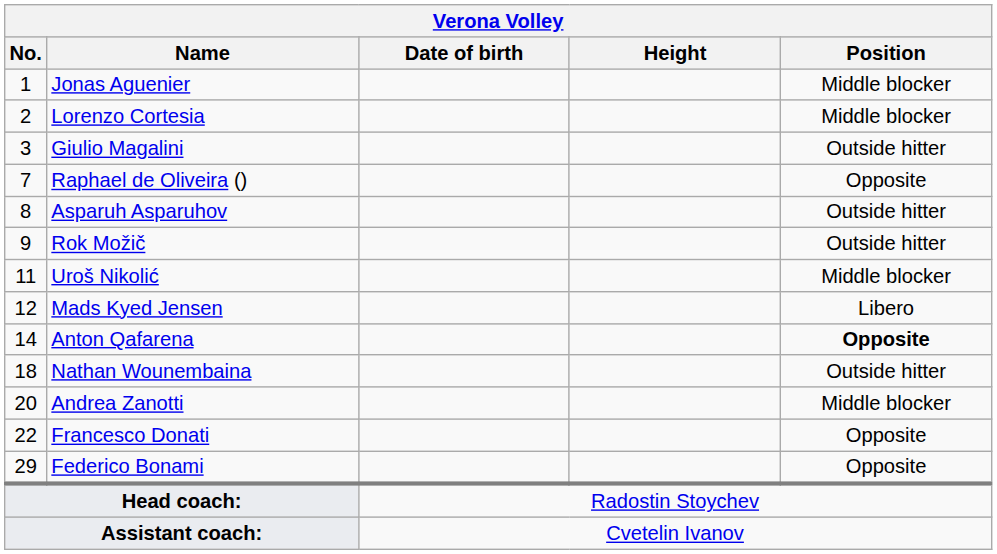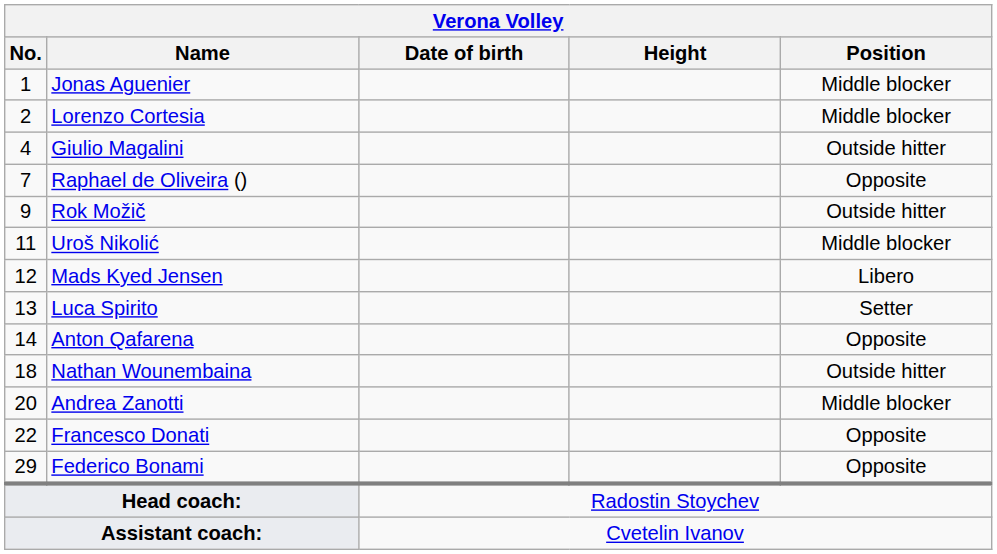Giulio Magalini | No.: 3 -> 4
- row: 8 | Asparuh Asparuhov | Outside hitter
+ row: 13 | Luca Spirito | Setter
Anton Qafarena | Position: bold -> normal
